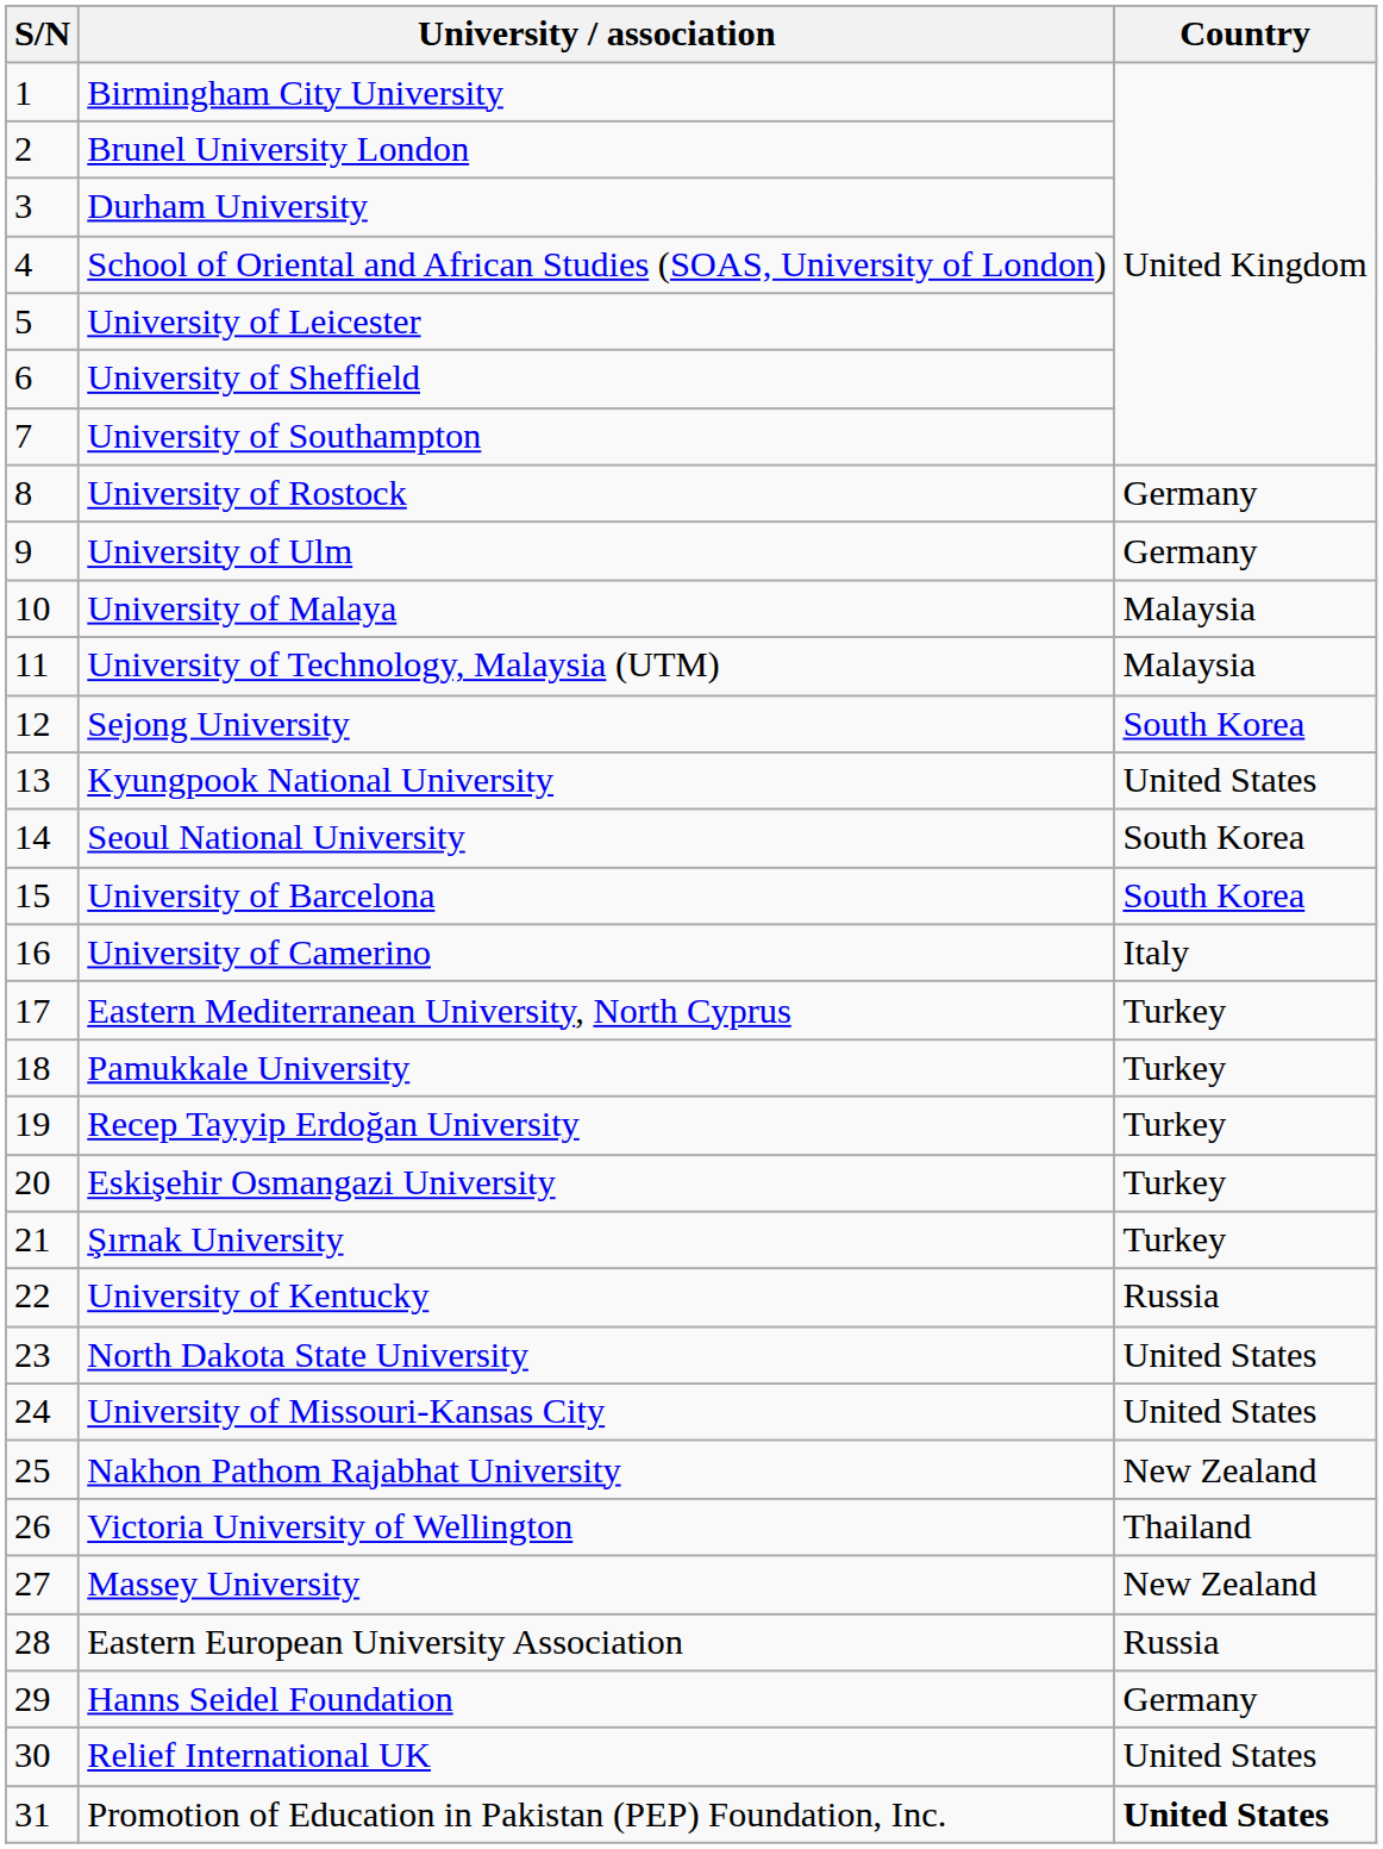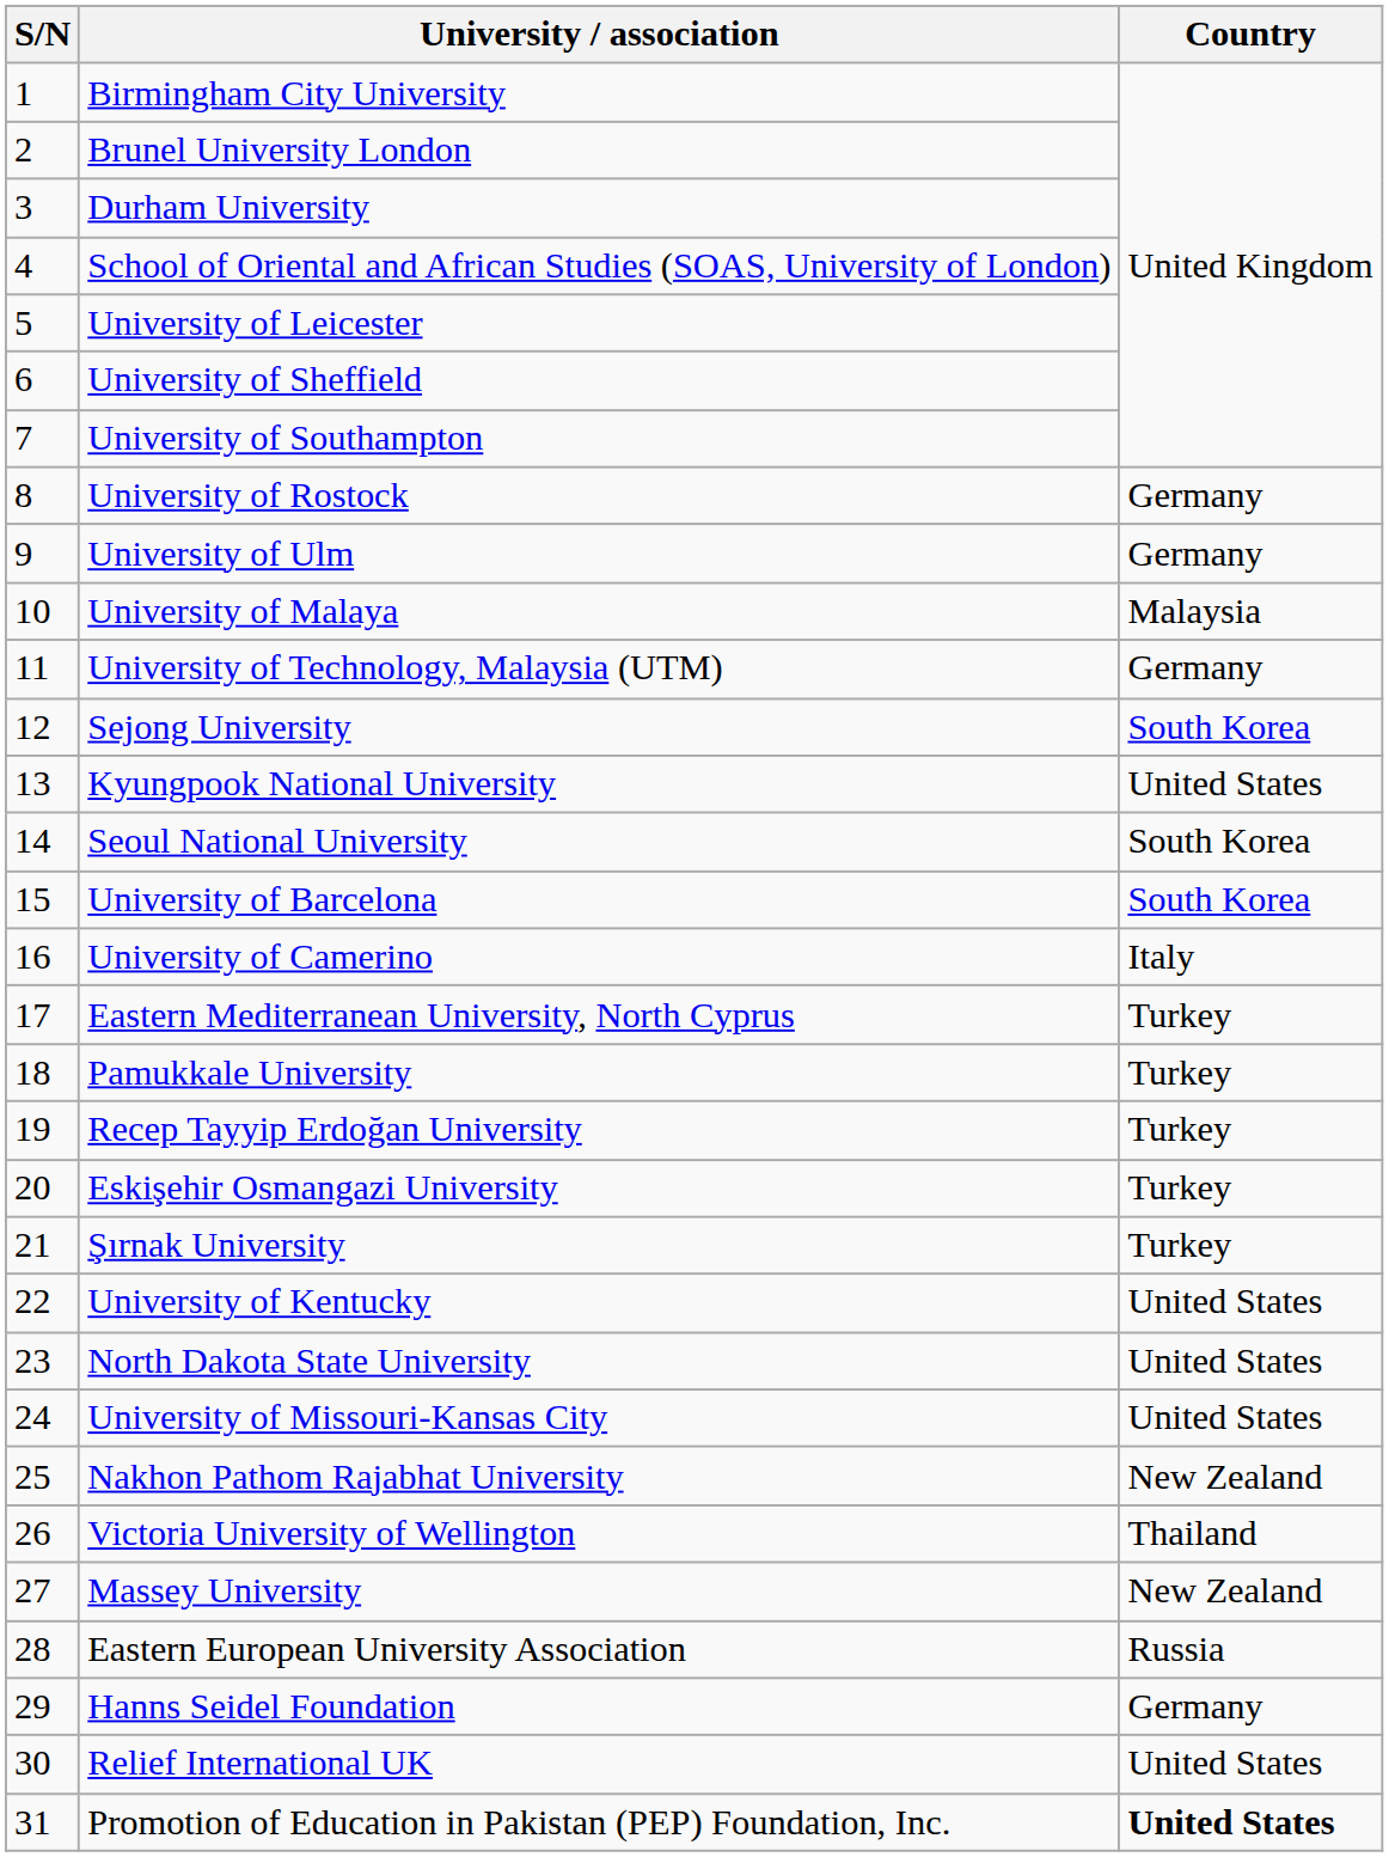University of Technology, Malaysia (UTM) | Country: Malaysia -> Germany
University of Kentucky | Country: Russia -> United States
